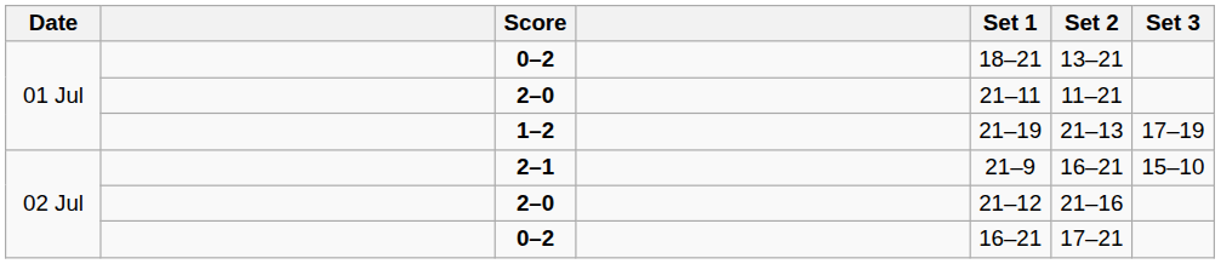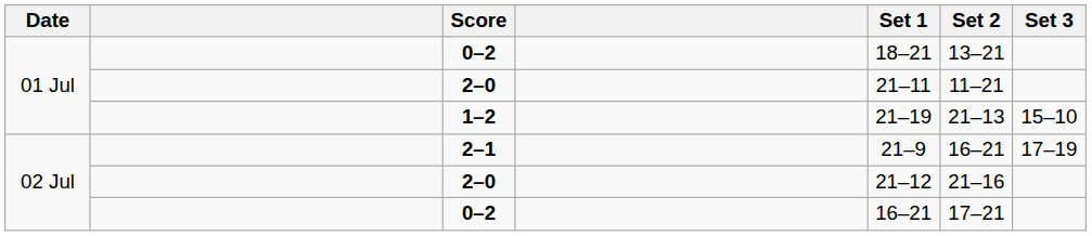1–2 | Set 3: 17–19 -> 15–10
2–1 | Set 3: 15–10 -> 17–19
